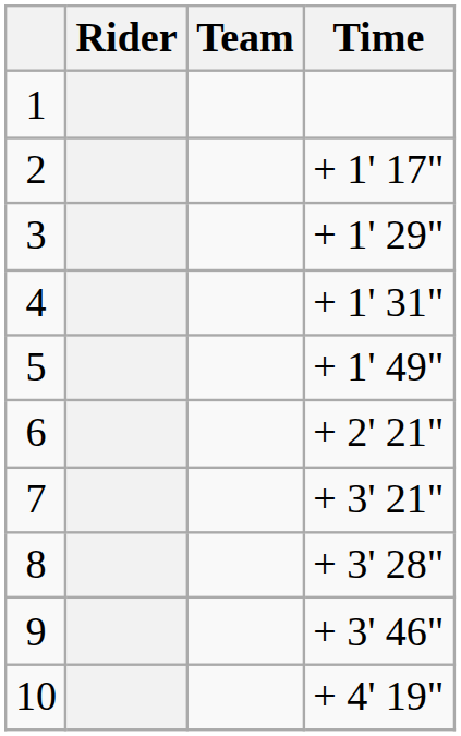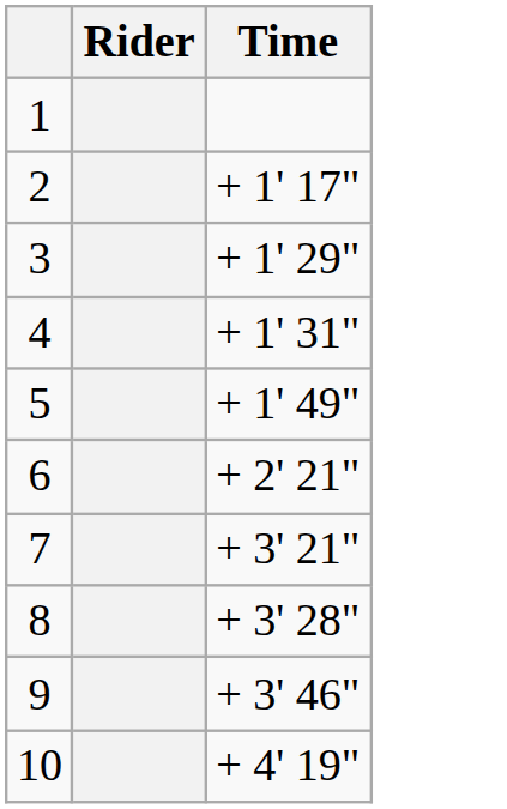- column: Team
